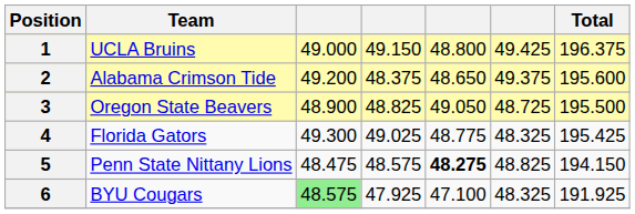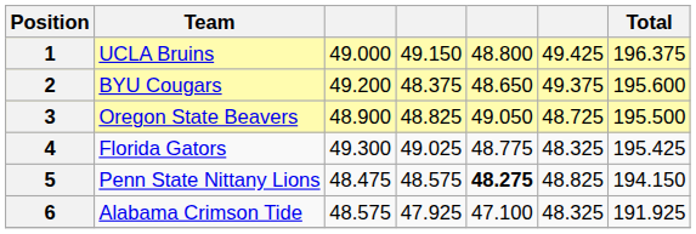2 | Team: Alabama Crimson Tide -> BYU Cougars
6 | Team: BYU Cougars -> Alabama Crimson Tide
6 | column 3: lightgreen background -> no background
